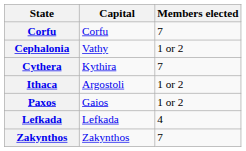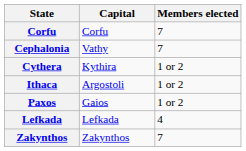Cephalonia | Members elected: 1 or 2 -> 7
Cythera | Members elected: 7 -> 1 or 2
